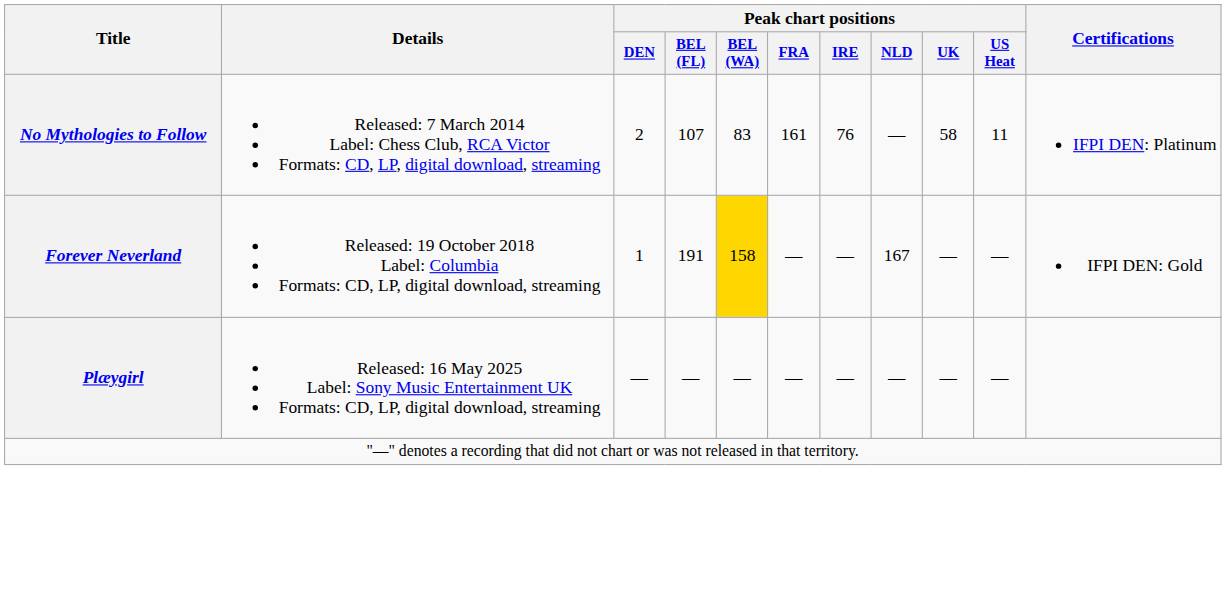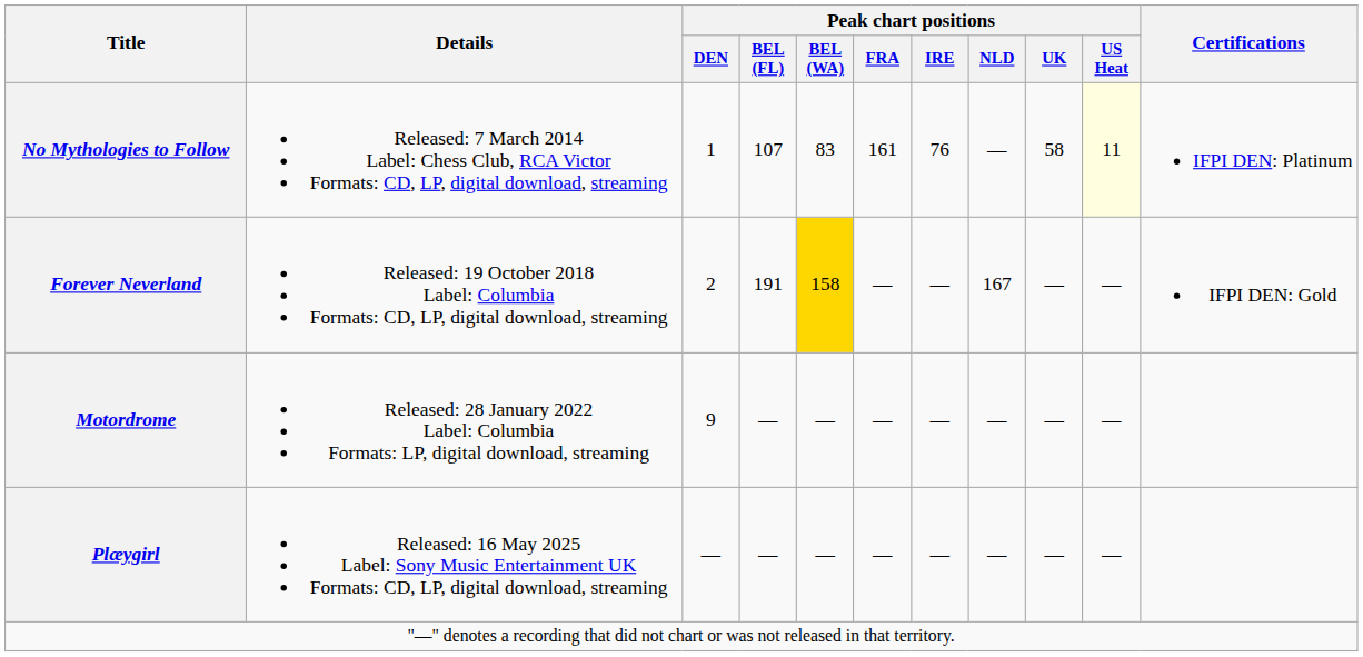No Mythologies to Follow | Peak chart positions / DEN: 2 -> 1
No Mythologies to Follow | Peak chart positions / US Heat: no background -> lightyellow background
Forever Neverland | Peak chart positions / DEN: 1 -> 2
+ row: Motordrome | Released: 28 January 2022 Label: Columbia Formats: LP, digital download, streaming | 9 | — | — | — | — | — | — | —
